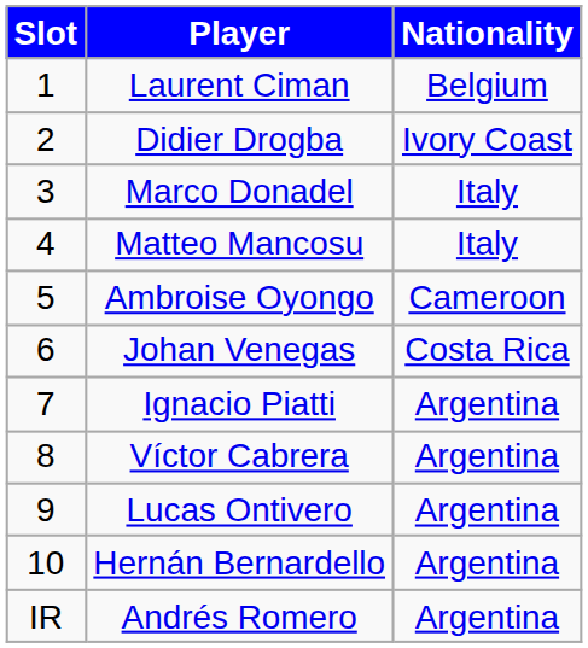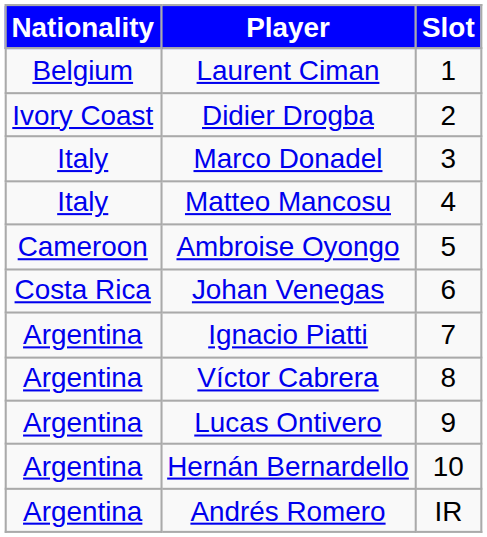columns swapped: Slot <-> Nationality
